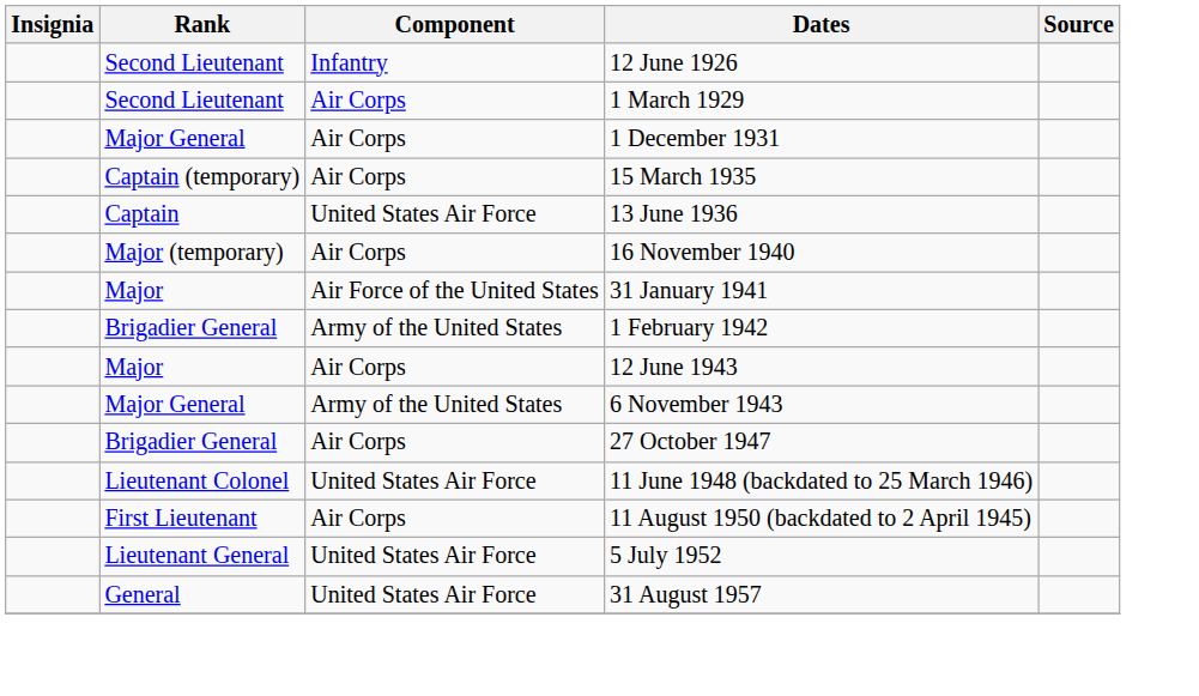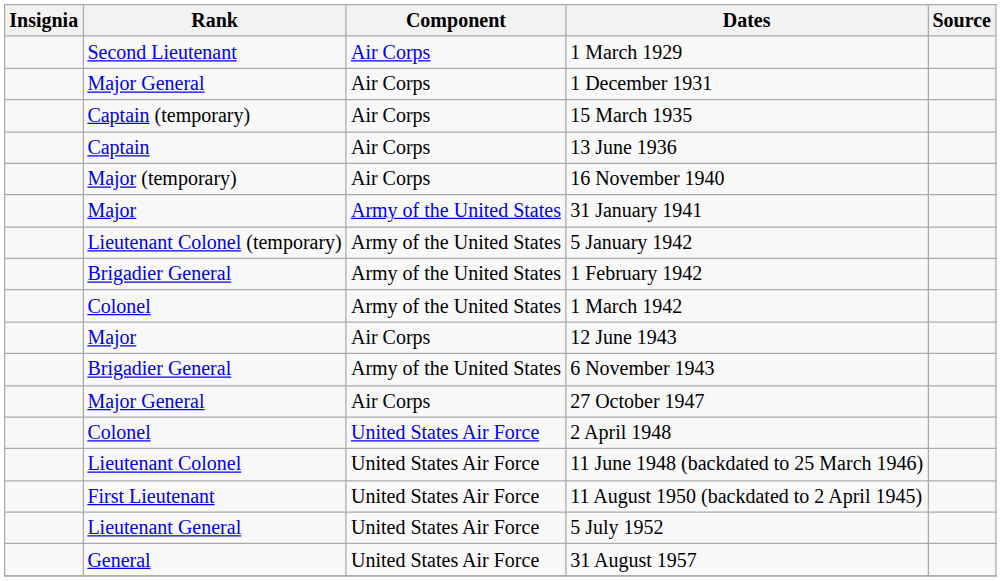- row: Second Lieutenant | Infantry | 12 June 1926
13 June 1936 | Component: United States Air Force -> Air Corps
31 January 1941 | Component: Air Force of the United States -> Army of the United States
+ row: Lieutenant Colonel (temporary) | Army of the United States | 5 January 1942
+ row: Colonel | Army of the United States | 1 March 1942
6 November 1943 | Rank: Major General -> Brigadier General
27 October 1947 | Rank: Brigadier General -> Major General
+ row: Colonel | United States Air Force | 2 April 1948
11 August 1950 (backdated to 2 April 1945) | Component: Air Corps -> United States Air Force
